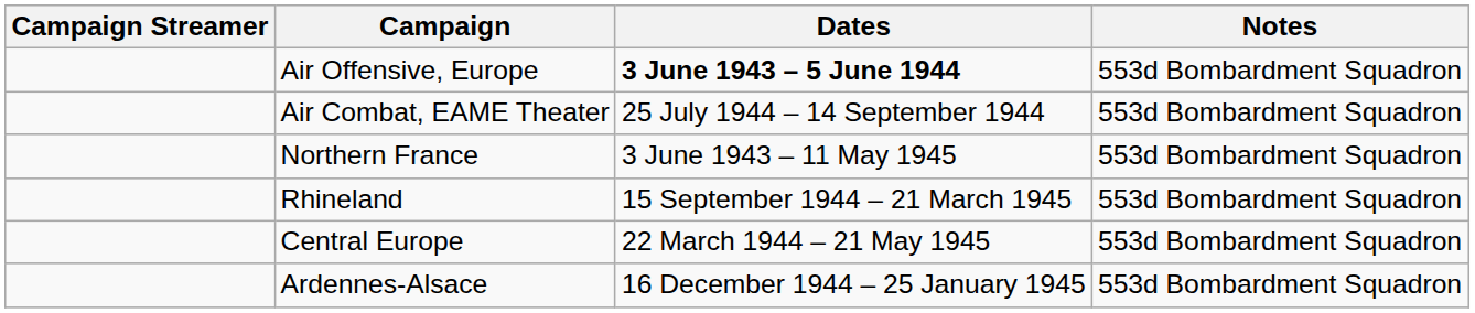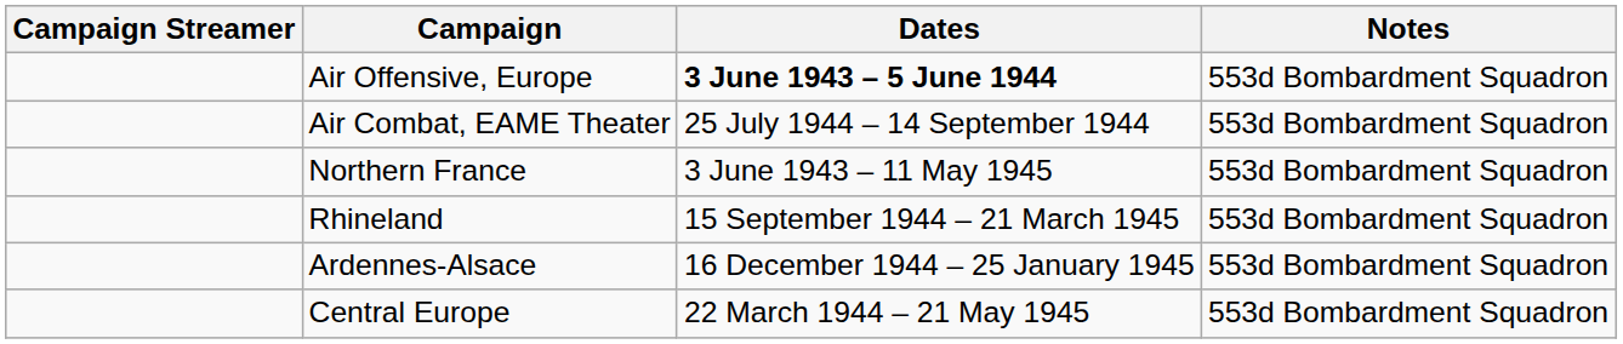rows swapped: Ardennes-Alsace <-> Central Europe
